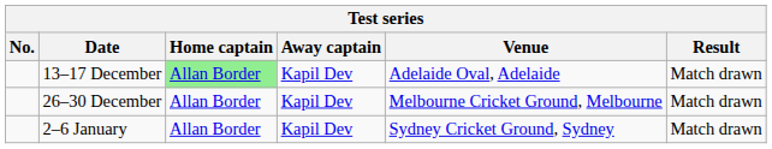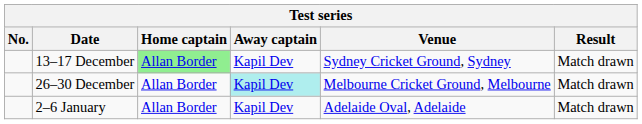13–17 December | Venue: Adelaide Oval, Adelaide -> Sydney Cricket Ground, Sydney
26–30 December | Away captain: no background -> paleturquoise background
2–6 January | Venue: Sydney Cricket Ground, Sydney -> Adelaide Oval, Adelaide
